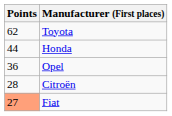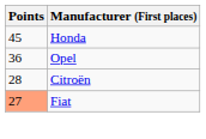- row: 62 | Toyota
Honda | Points: 44 -> 45
